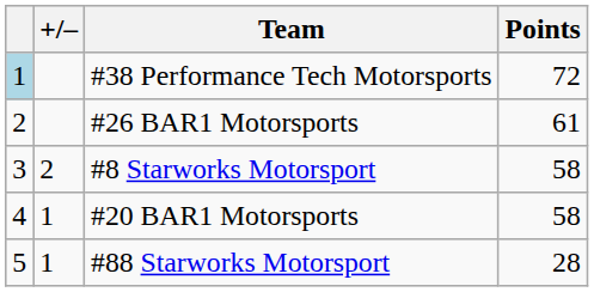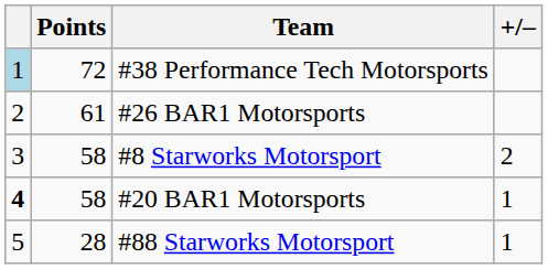columns swapped: +/– <-> Points
#20 BAR1 Motorsports | column 1: normal -> bold
